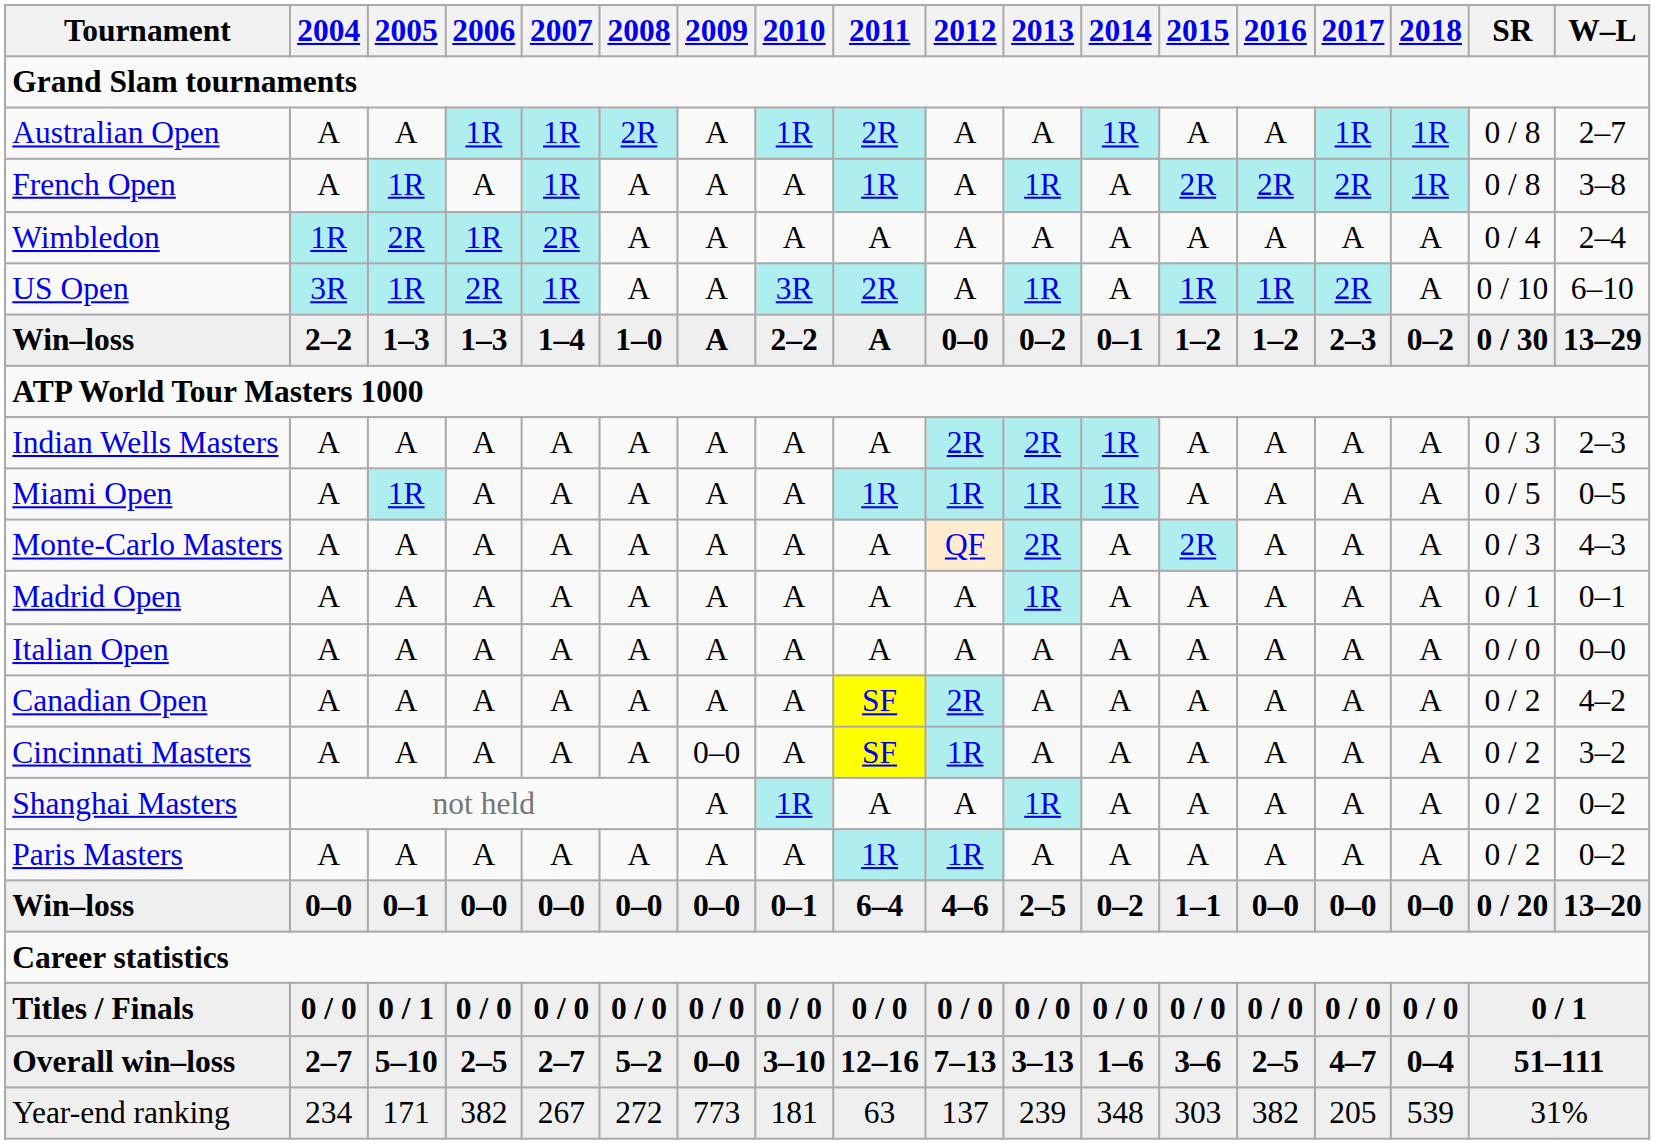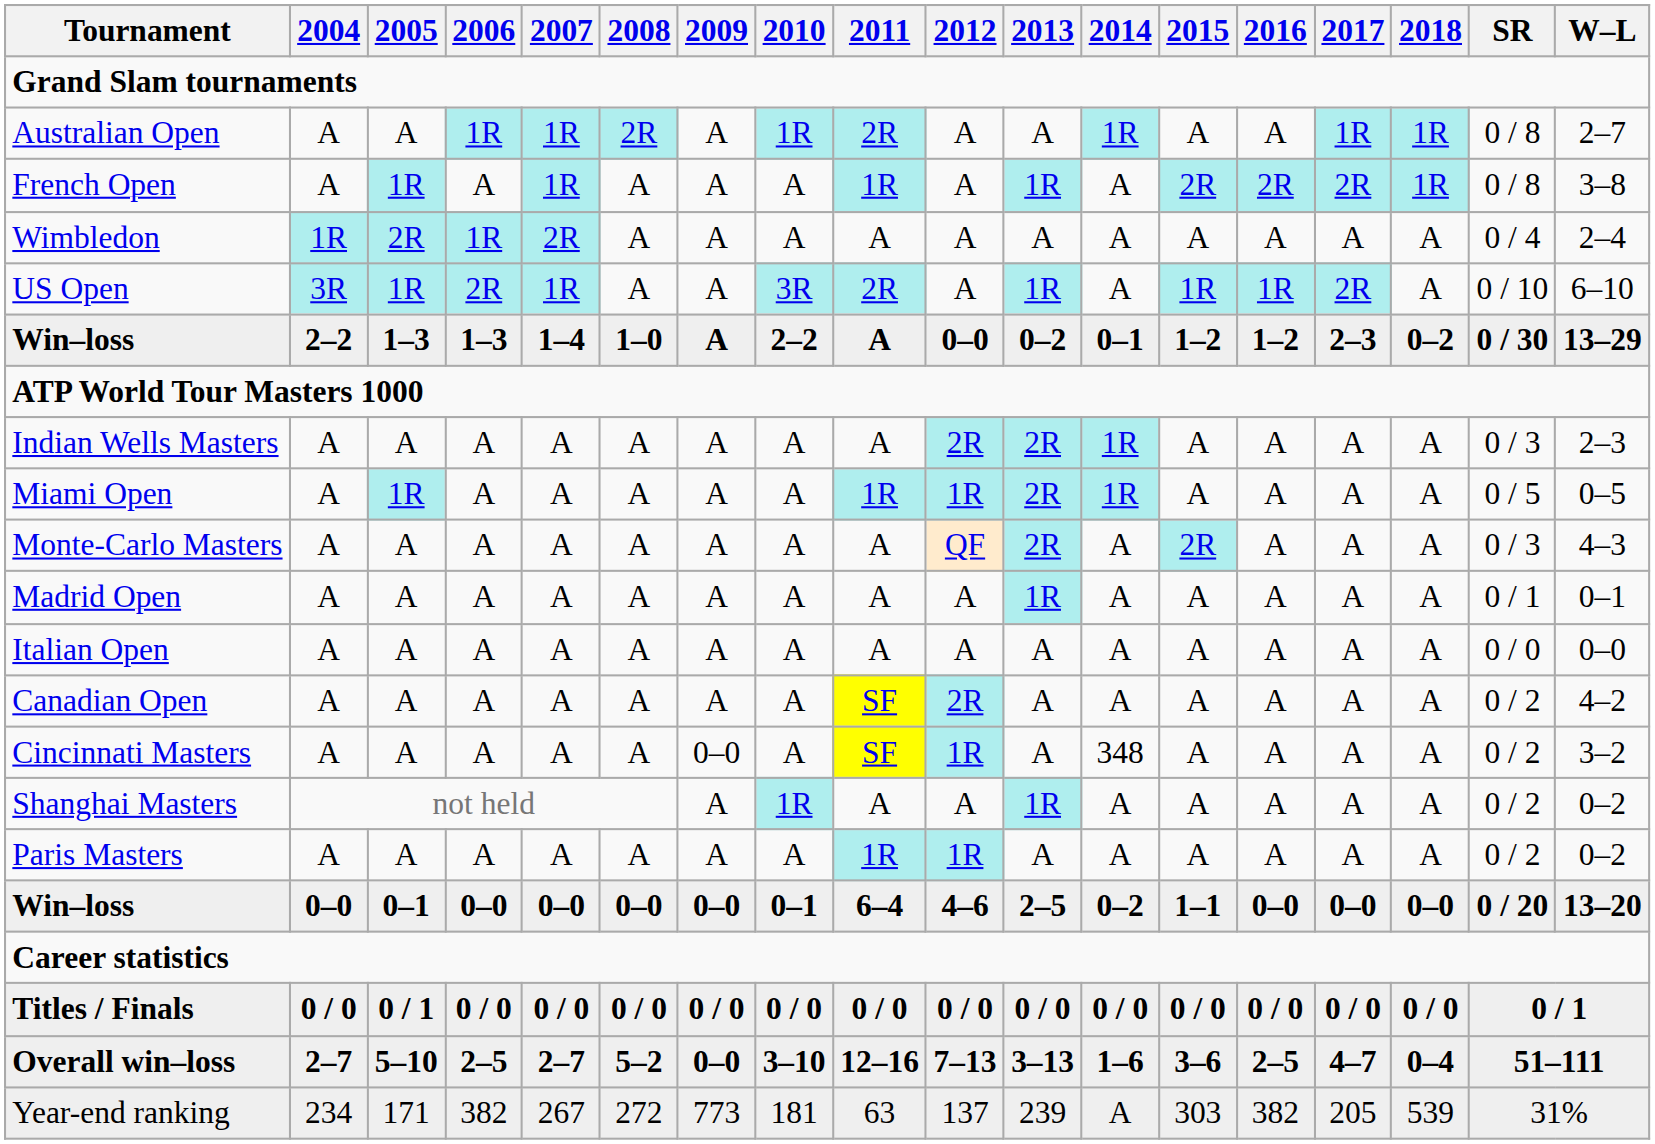Miami Open | 2013: 1R -> 2R
Cincinnati Masters | 2014: A -> 348
Year-end ranking | 2014: 348 -> A
